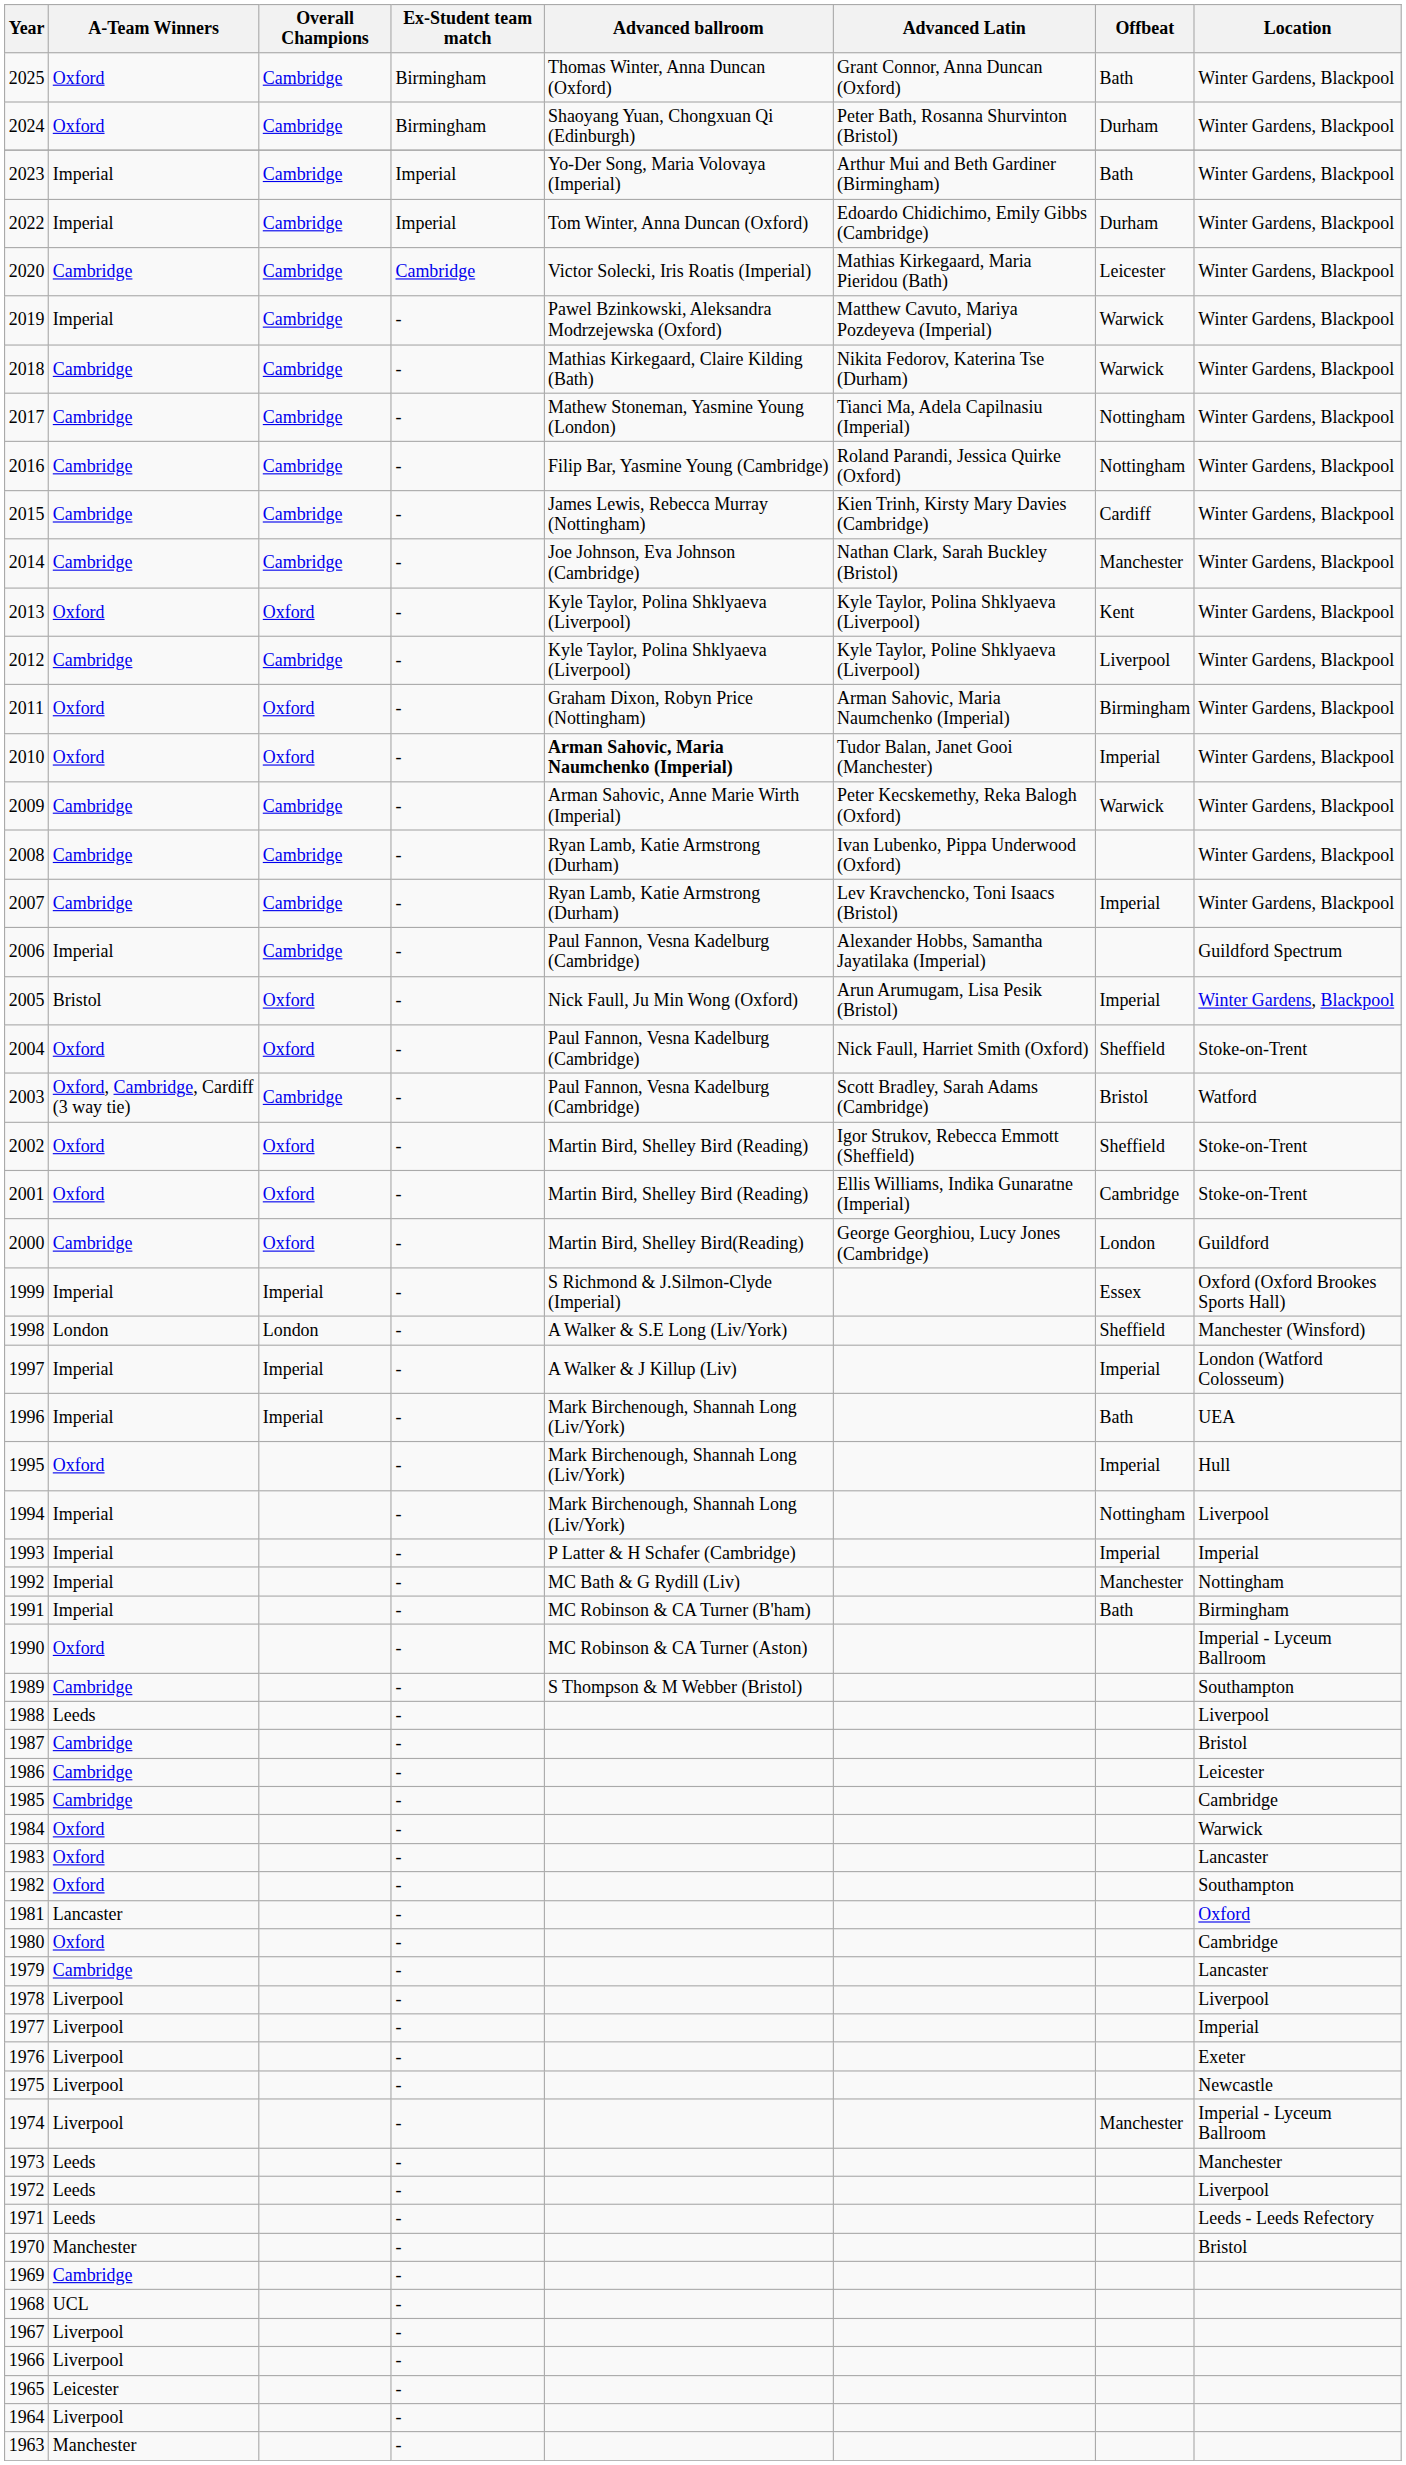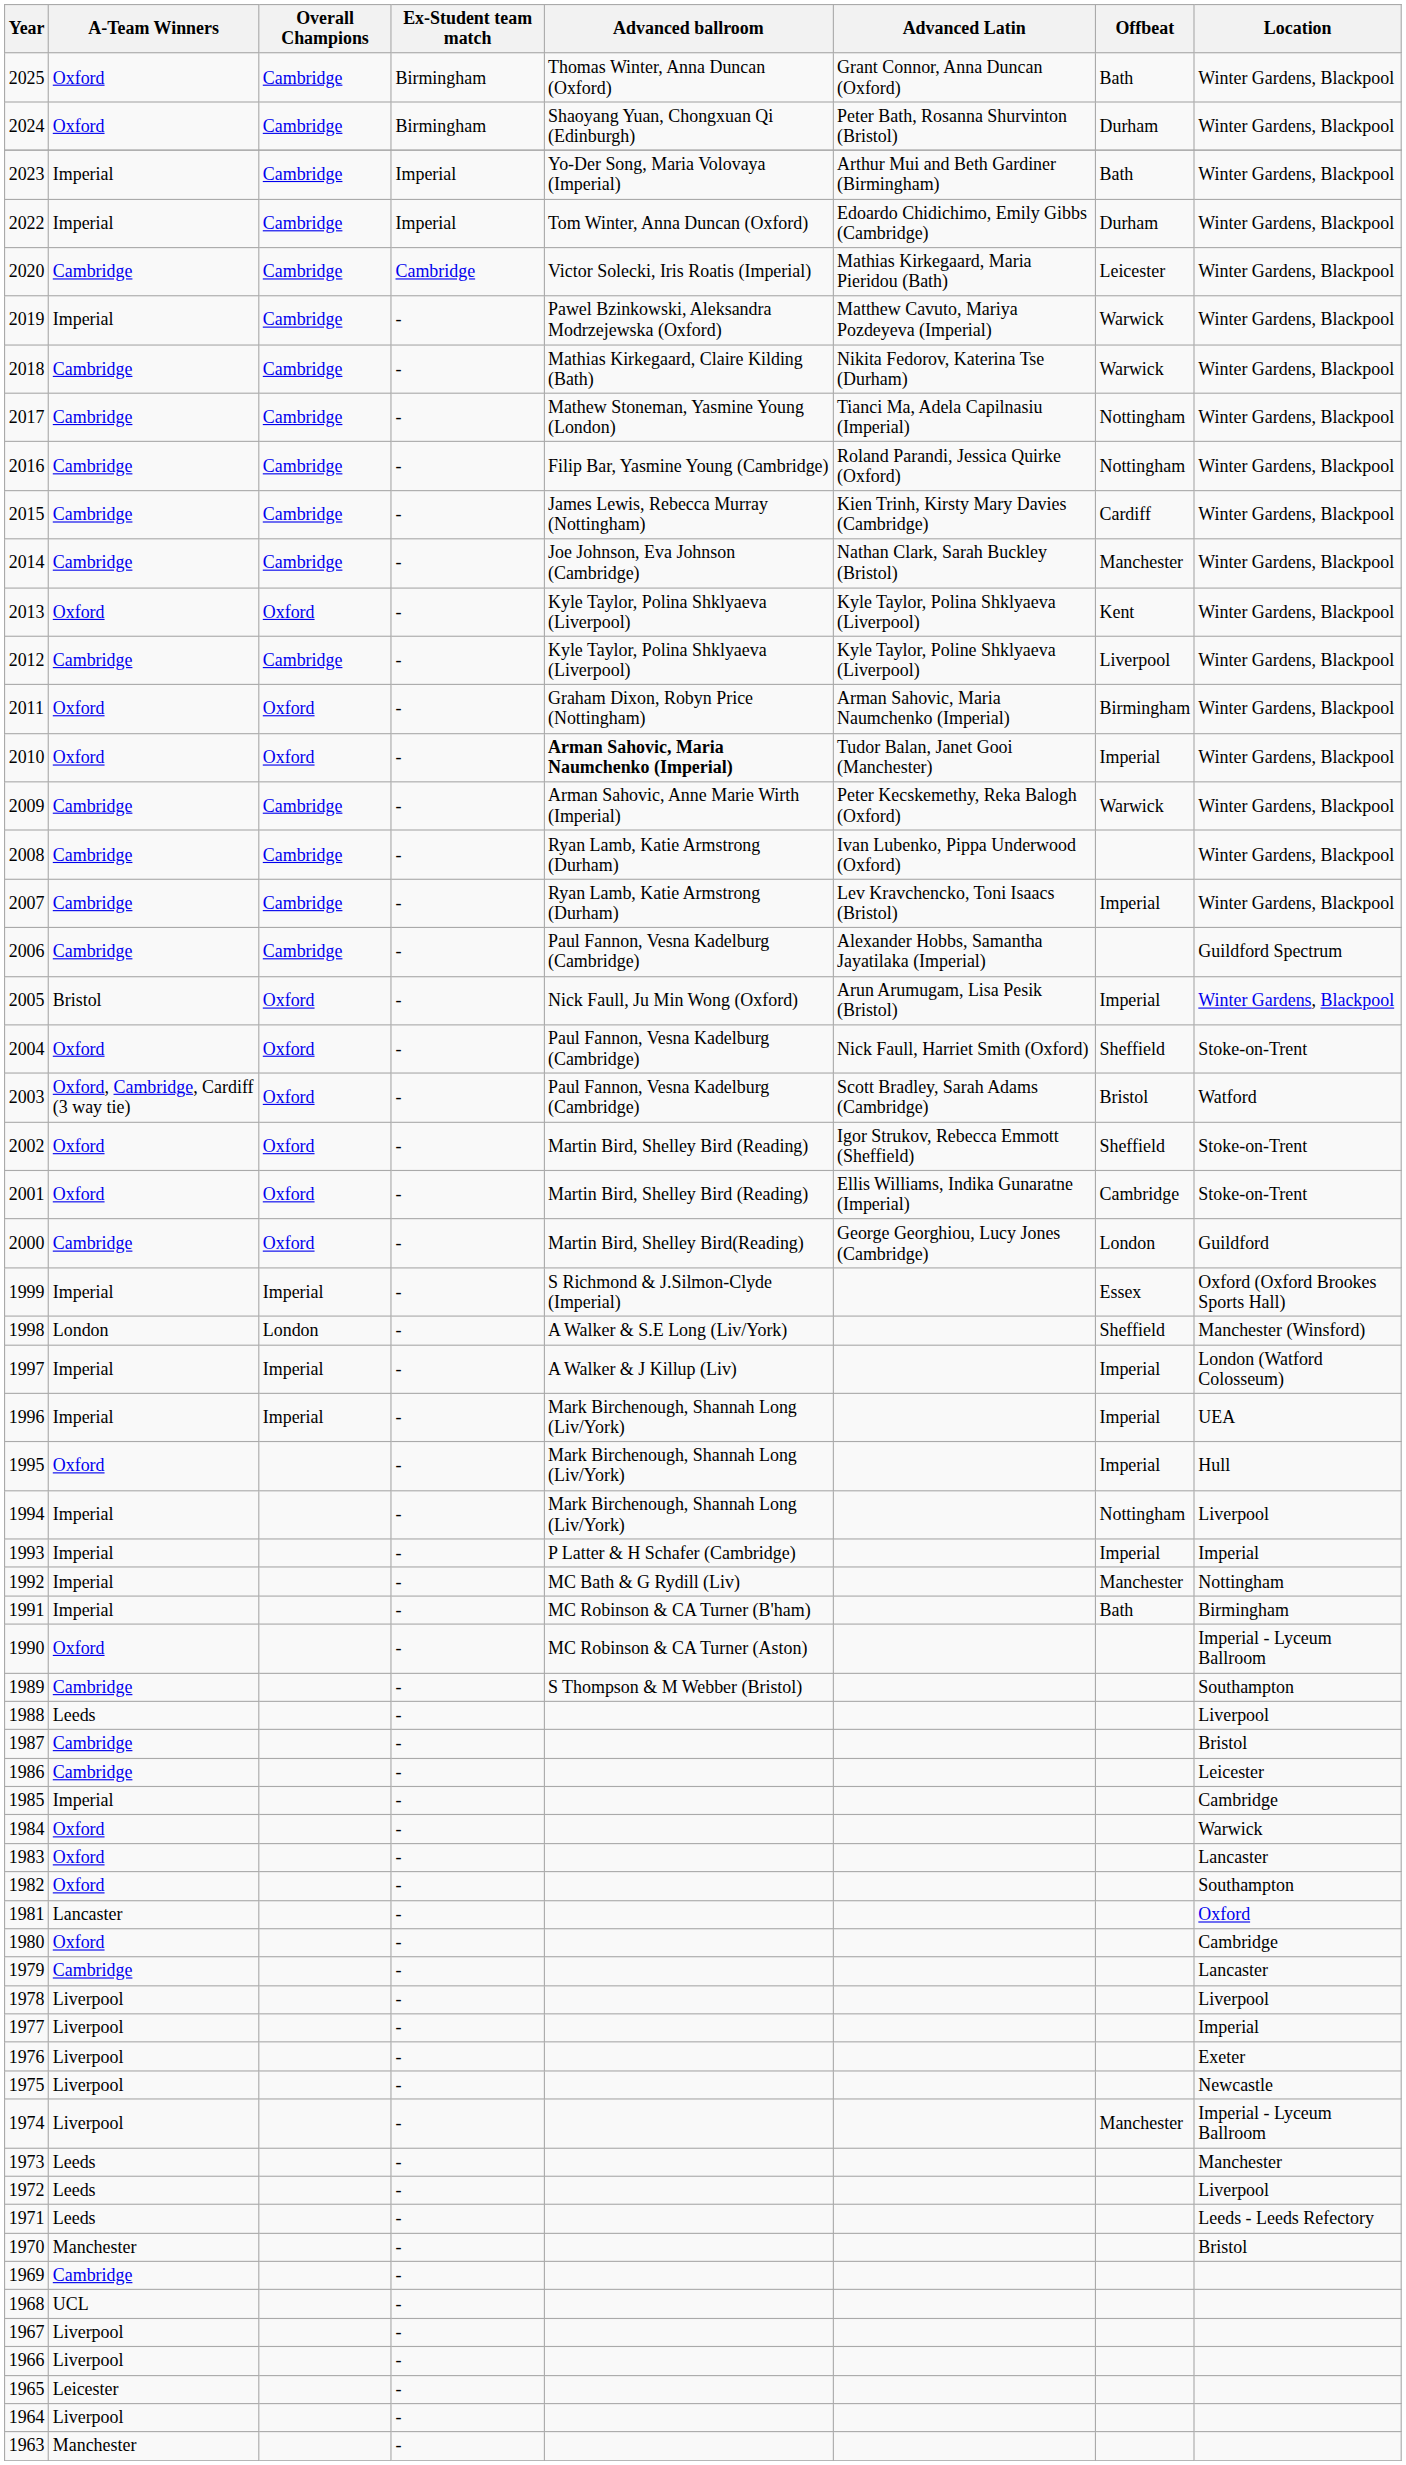2006 | A-Team Winners: Imperial -> Cambridge
2003 | Overall Champions: Cambridge -> Oxford
1996 | Offbeat: Bath -> Imperial
1985 | A-Team Winners: Cambridge -> Imperial
